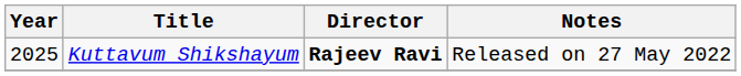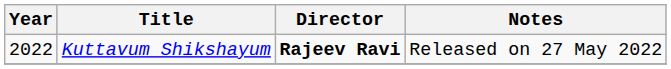Kuttavum Shikshayum | Year: 2025 -> 2022
